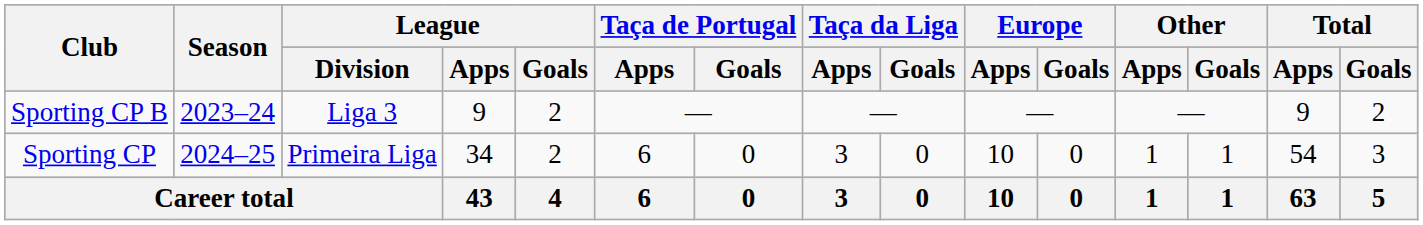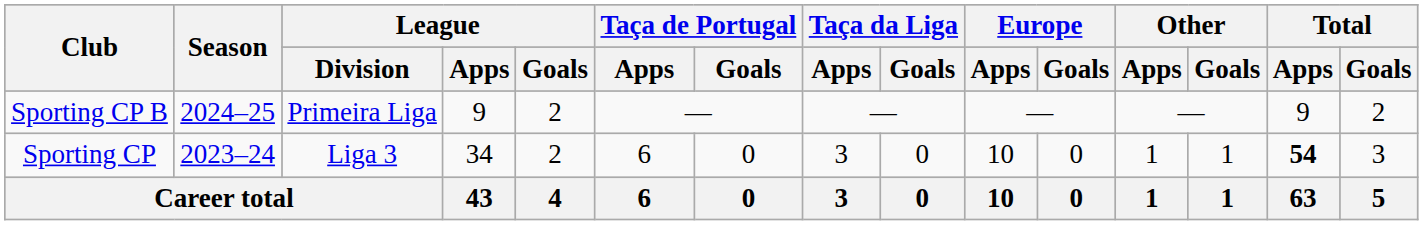Sporting CP B | Season: 2023–24 -> 2024–25
Sporting CP B | League / Division: Liga 3 -> Primeira Liga
Sporting CP | Season: 2024–25 -> 2023–24
Sporting CP | League / Division: Primeira Liga -> Liga 3
Sporting CP | Total / Apps: normal -> bold
